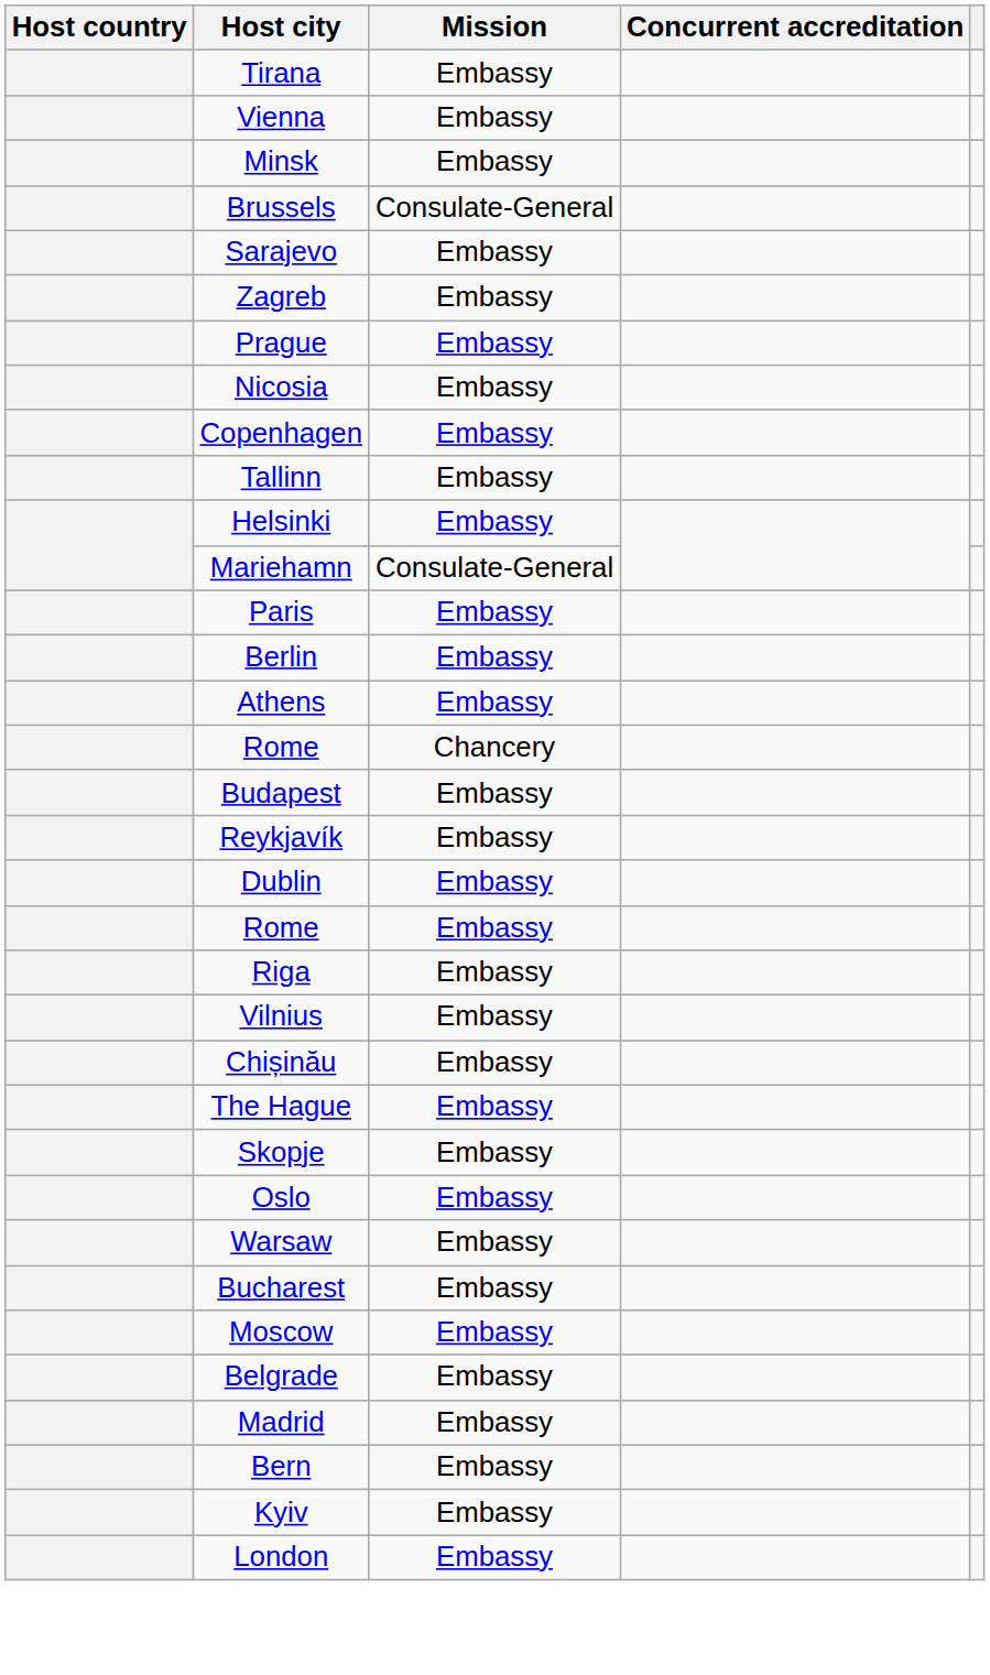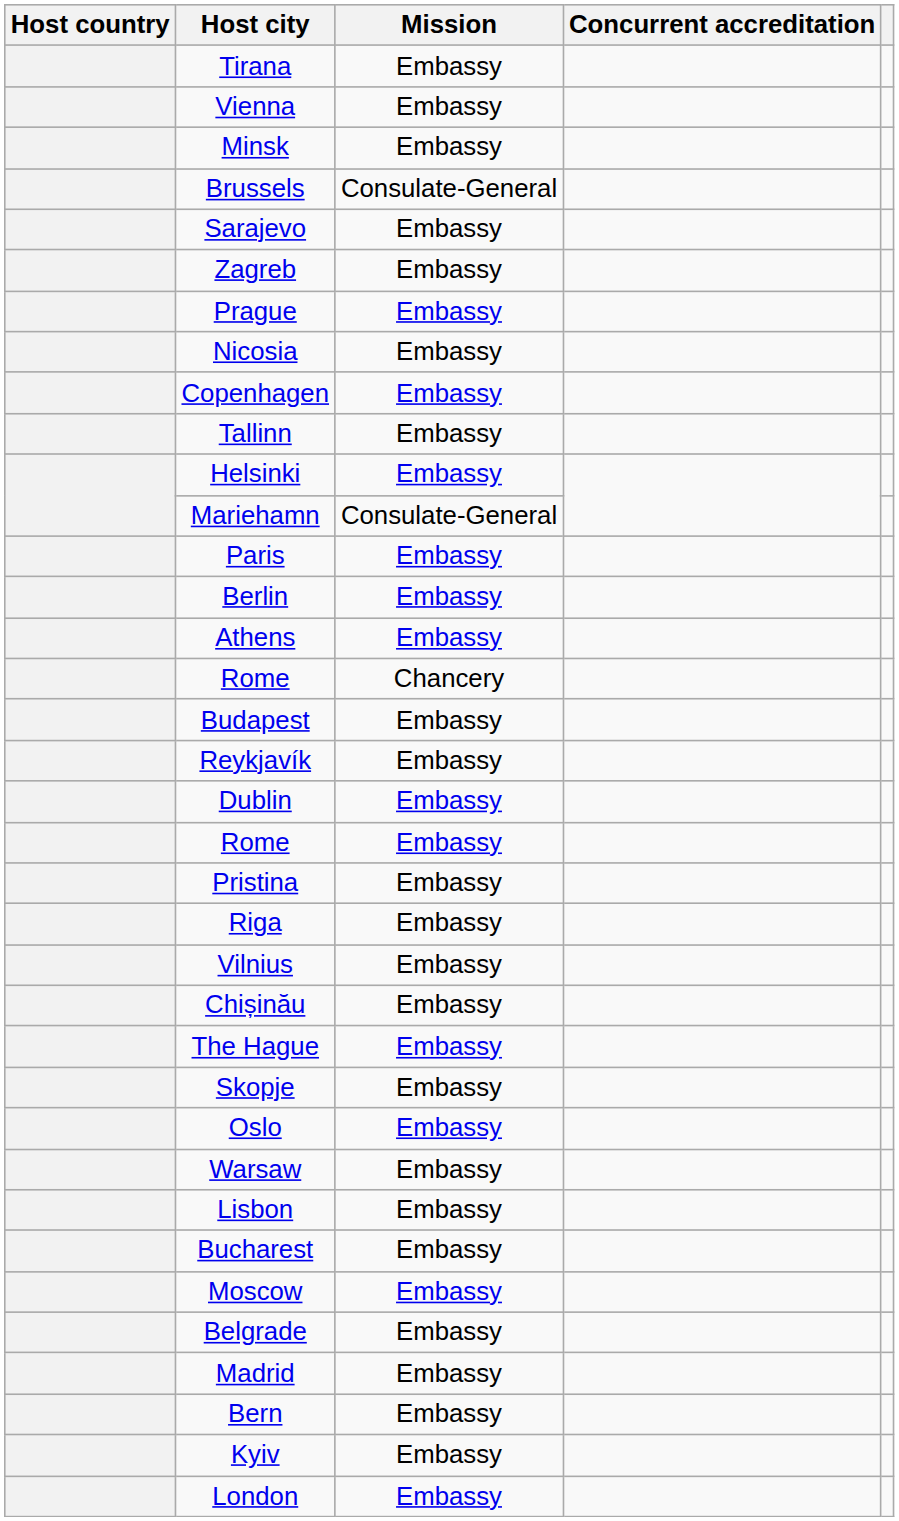+ row: Pristina | Embassy
+ row: Lisbon | Embassy
